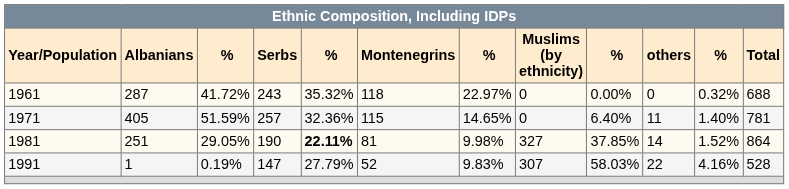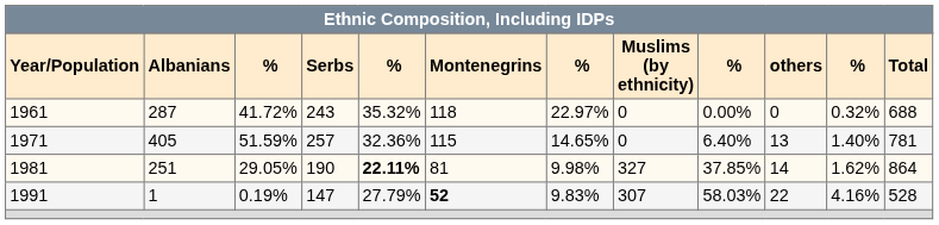1971 | column 10: 11 -> 13
1981 | column 11: 1.52% -> 1.62%
1991 | column 6: normal -> bold
